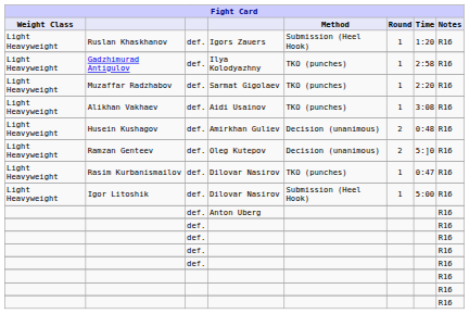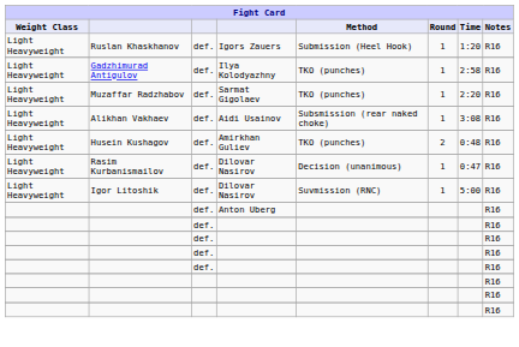Alikhan Vakhaev | Method: TKO (punches) -> Subsmission (rear naked choke)
Husein Kushagov | Method: Decision (unanimous) -> TKO (punches)
- row: Light Heavyweight | Ramzan Genteev | def. | Oleg Kutepov | Decision (unanimous) | 2 | 5:]0 | R16
Rasim Kurbanismailov | Method: TKO (punches) -> Decision (unanimous)
Igor Litoshik | Method: Submission (Heel Hook) -> Suvmission (RNC)
